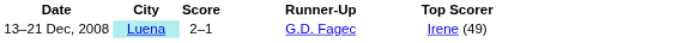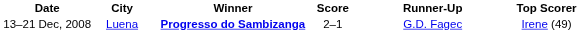+ column: Winner | Progresso do Sambizanga
13–21 Dec, 2008 | City: paleturquoise background -> no background
